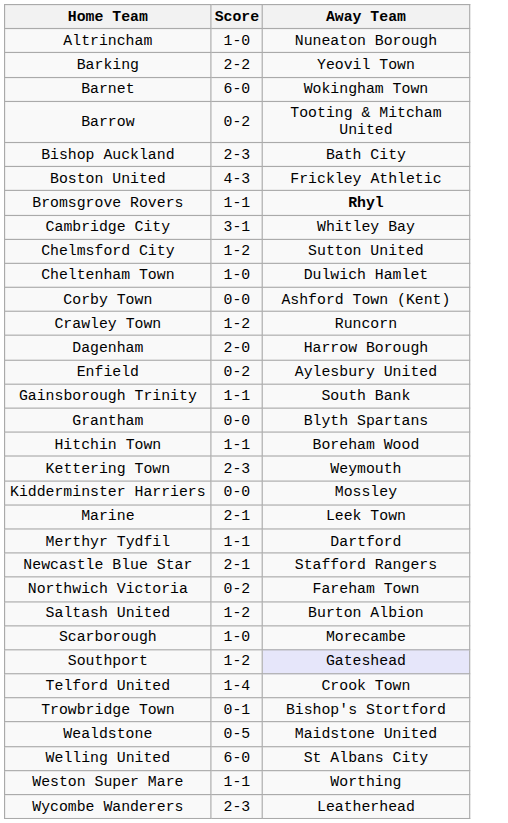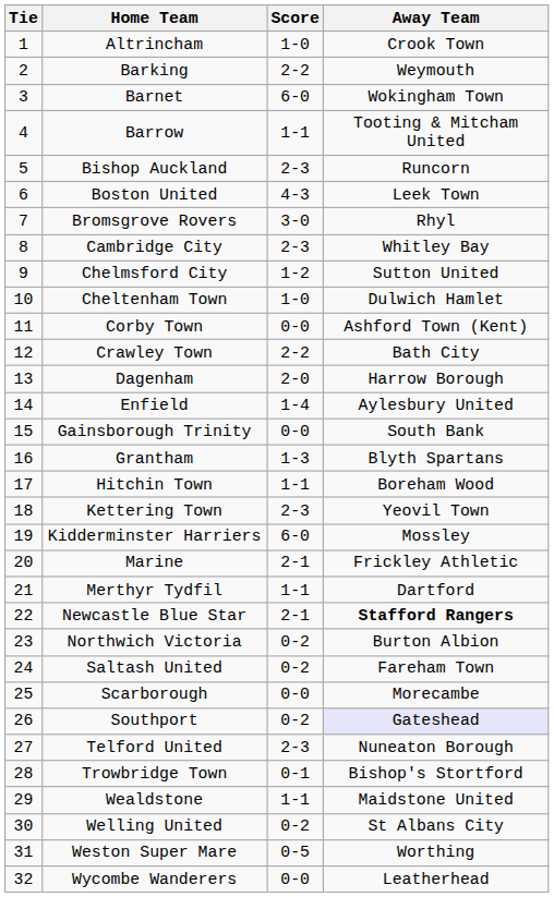+ column: Tie | 1 | 2 | 3 | 4 | 5 | 6 | 7 | 8 | 9 | 10 | 11 | 12 | 13 | 14 | 15 | 16 | 17 | 18 | 19 | 20 | 21 | 22 | 23 | 24 | 25 | 26 | 27 | 28 | 29 | 30 | 31 | 32
Altrincham | Away Team: Nuneaton Borough -> Crook Town
Barking | Away Team: Yeovil Town -> Weymouth
Barrow | Score: 0-2 -> 1-1
Bishop Auckland | Away Team: Bath City -> Runcorn
Boston United | Away Team: Frickley Athletic -> Leek Town
Bromsgrove Rovers | Score: 1-1 -> 3-0
Bromsgrove Rovers | Away Team: bold -> normal
Cambridge City | Score: 3-1 -> 2-3
Crawley Town | Score: 1-2 -> 2-2
Crawley Town | Away Team: Runcorn -> Bath City
Enfield | Score: 0-2 -> 1-4
Gainsborough Trinity | Score: 1-1 -> 0-0
Grantham | Score: 0-0 -> 1-3
Kettering Town | Away Team: Weymouth -> Yeovil Town
Kidderminster Harriers | Score: 0-0 -> 6-0
Marine | Away Team: Leek Town -> Frickley Athletic
Newcastle Blue Star | Away Team: normal -> bold
Northwich Victoria | Away Team: Fareham Town -> Burton Albion
Saltash United | Score: 1-2 -> 0-2
Saltash United | Away Team: Burton Albion -> Fareham Town
Scarborough | Score: 1-0 -> 0-0
Southport | Score: 1-2 -> 0-2
Telford United | Score: 1-4 -> 2-3
Telford United | Away Team: Crook Town -> Nuneaton Borough
Wealdstone | Score: 0-5 -> 1-1
Welling United | Score: 6-0 -> 0-2
Weston Super Mare | Score: 1-1 -> 0-5
Wycombe Wanderers | Score: 2-3 -> 0-0
